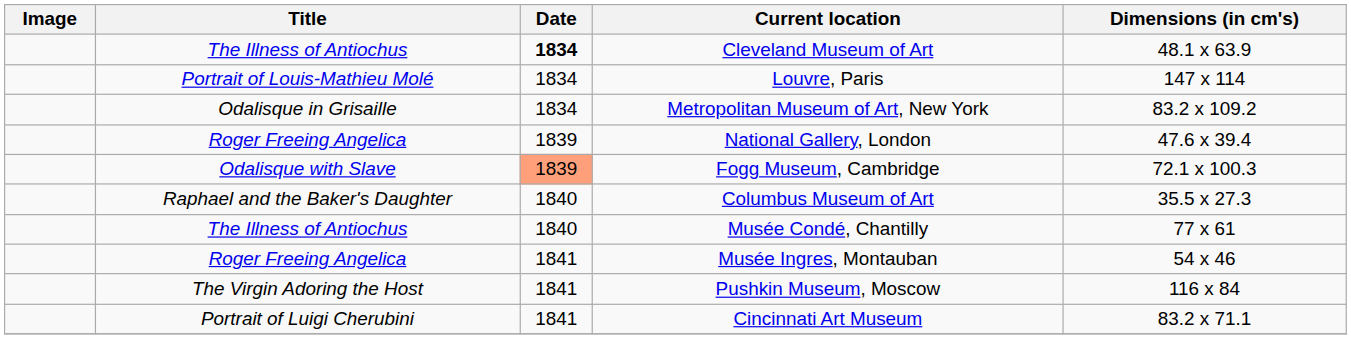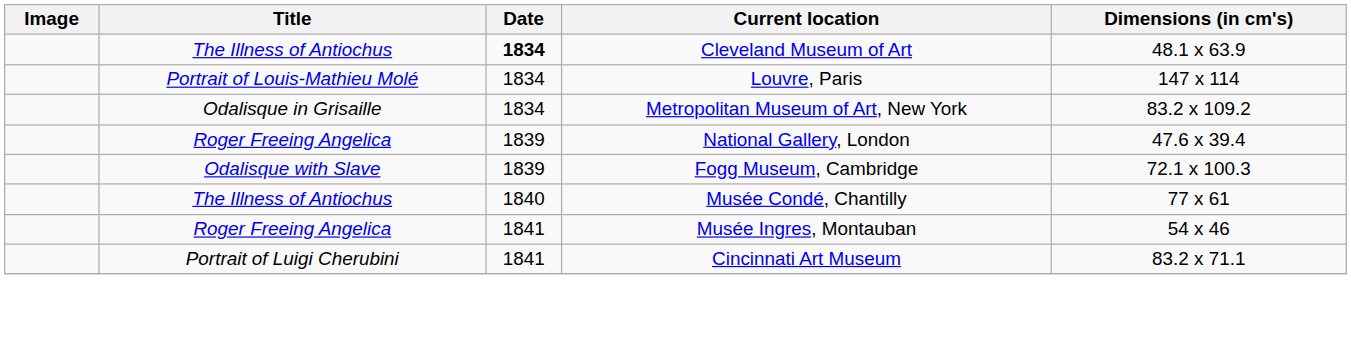Fogg Museum, Cambridge | Date: lightsalmon background -> no background
- row: Raphael and the Baker's Daughter | 1840 | Columbus Museum of Art | 35.5 x 27.3
- row: The Virgin Adoring the Host | 1841 | Pushkin Museum, Moscow | 116 x 84
